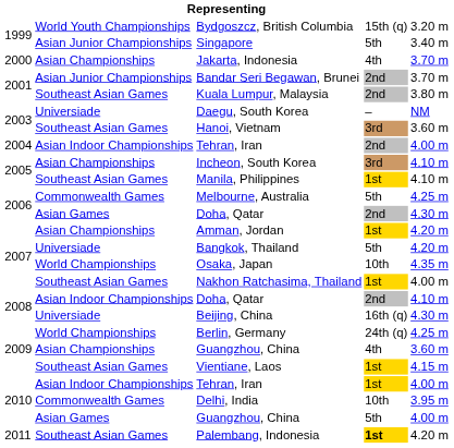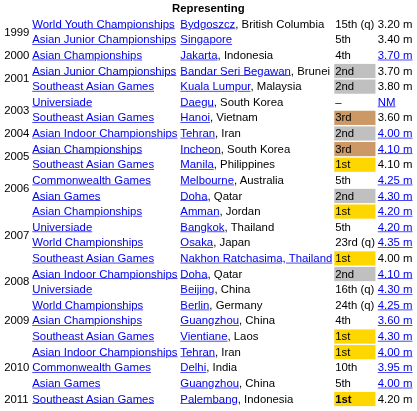Osaka, Japan | column 4: 10th -> 23rd (q)
Vientiane, Laos | column 5: 4.15 m -> 4.30 m
